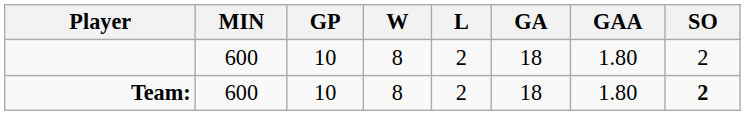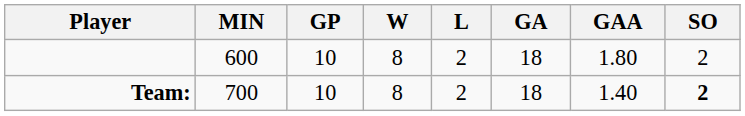Team: | MIN: 600 -> 700
Team: | GAA: 1.80 -> 1.40
